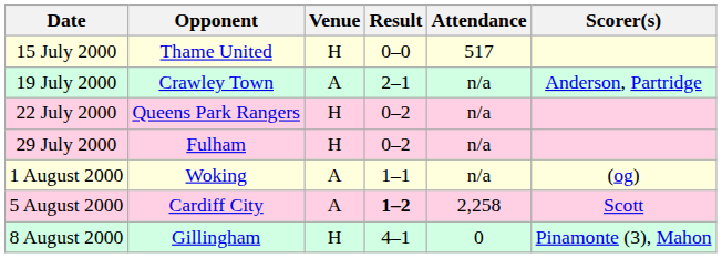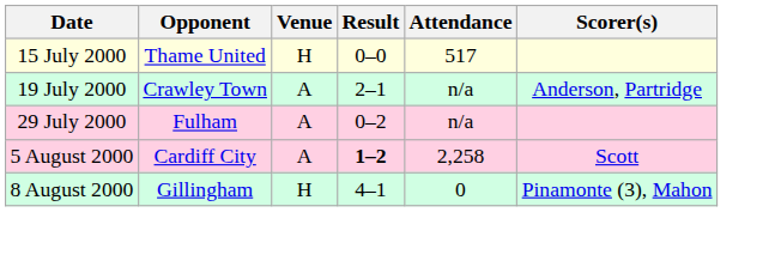- row: 22 July 2000 | Queens Park Rangers | H | 0–2 | n/a
29 July 2000 | Venue: H -> A
- row: 1 August 2000 | Woking | A | 1–1 | n/a | (og)
